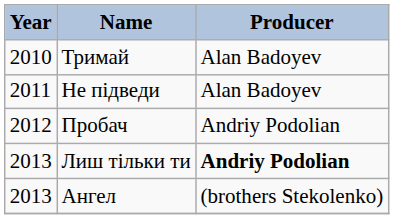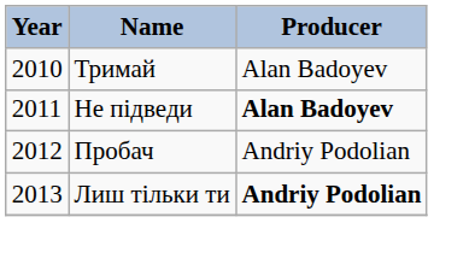Не підведи | Producer: normal -> bold
- row: 2013 | Ангел | (brothers Stekolenko)
